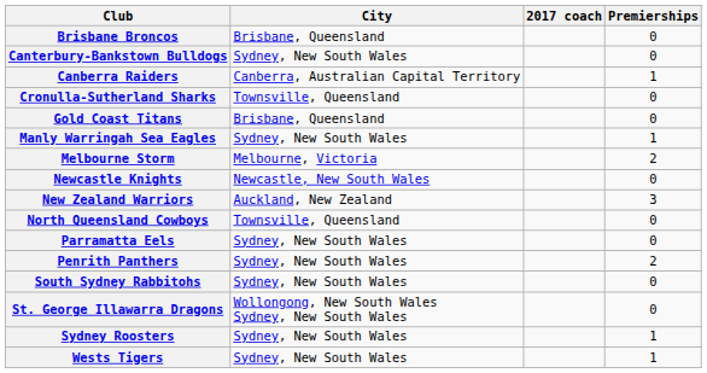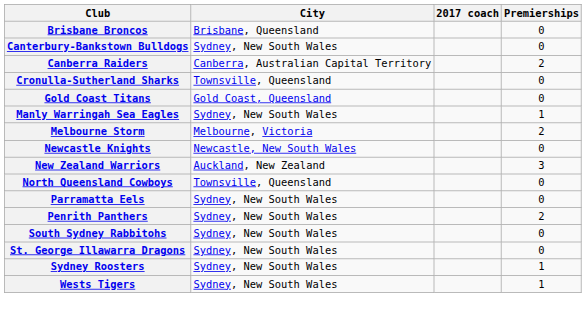Canberra Raiders | Premierships: 1 -> 2
Gold Coast Titans | City: Brisbane, Queensland -> Gold Coast, Queensland
St. George Illawarra Dragons | City: Wollongong, New South Wales Sydney, New South Wales -> Sydney, New South Wales
